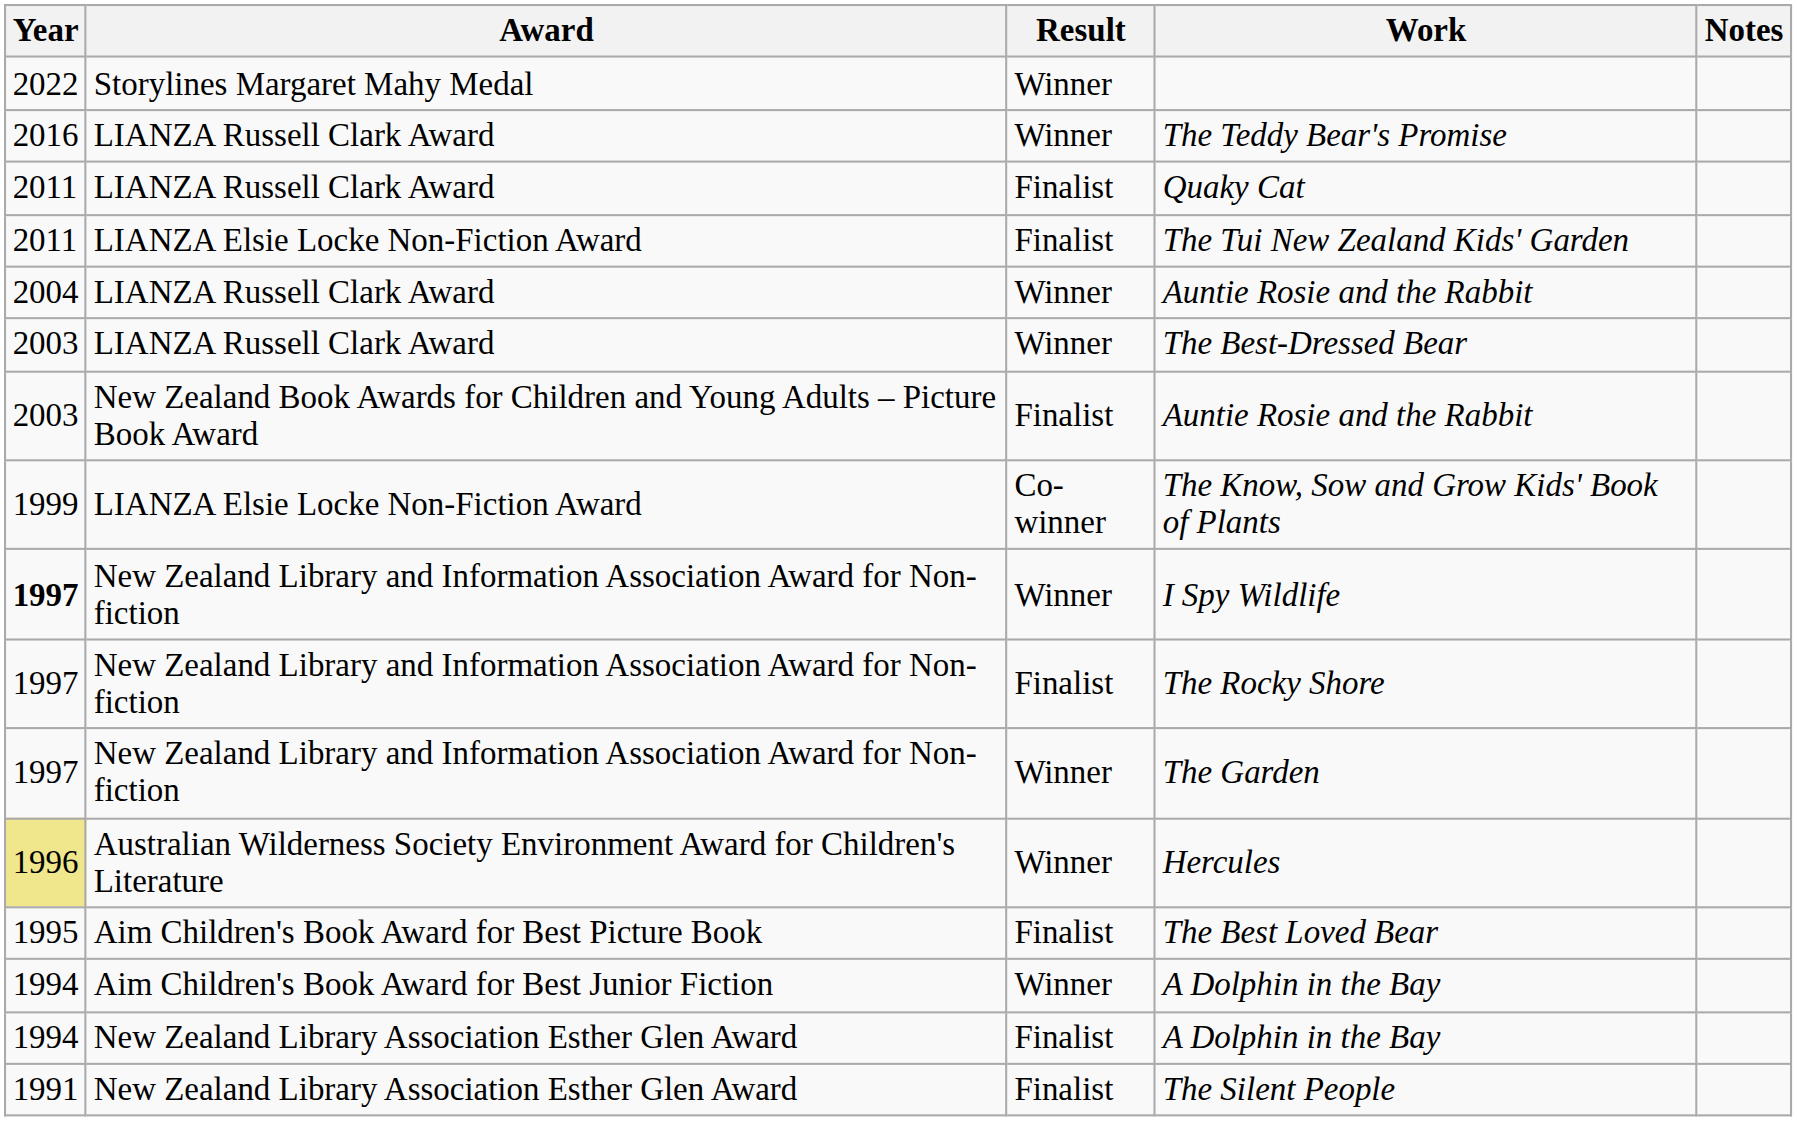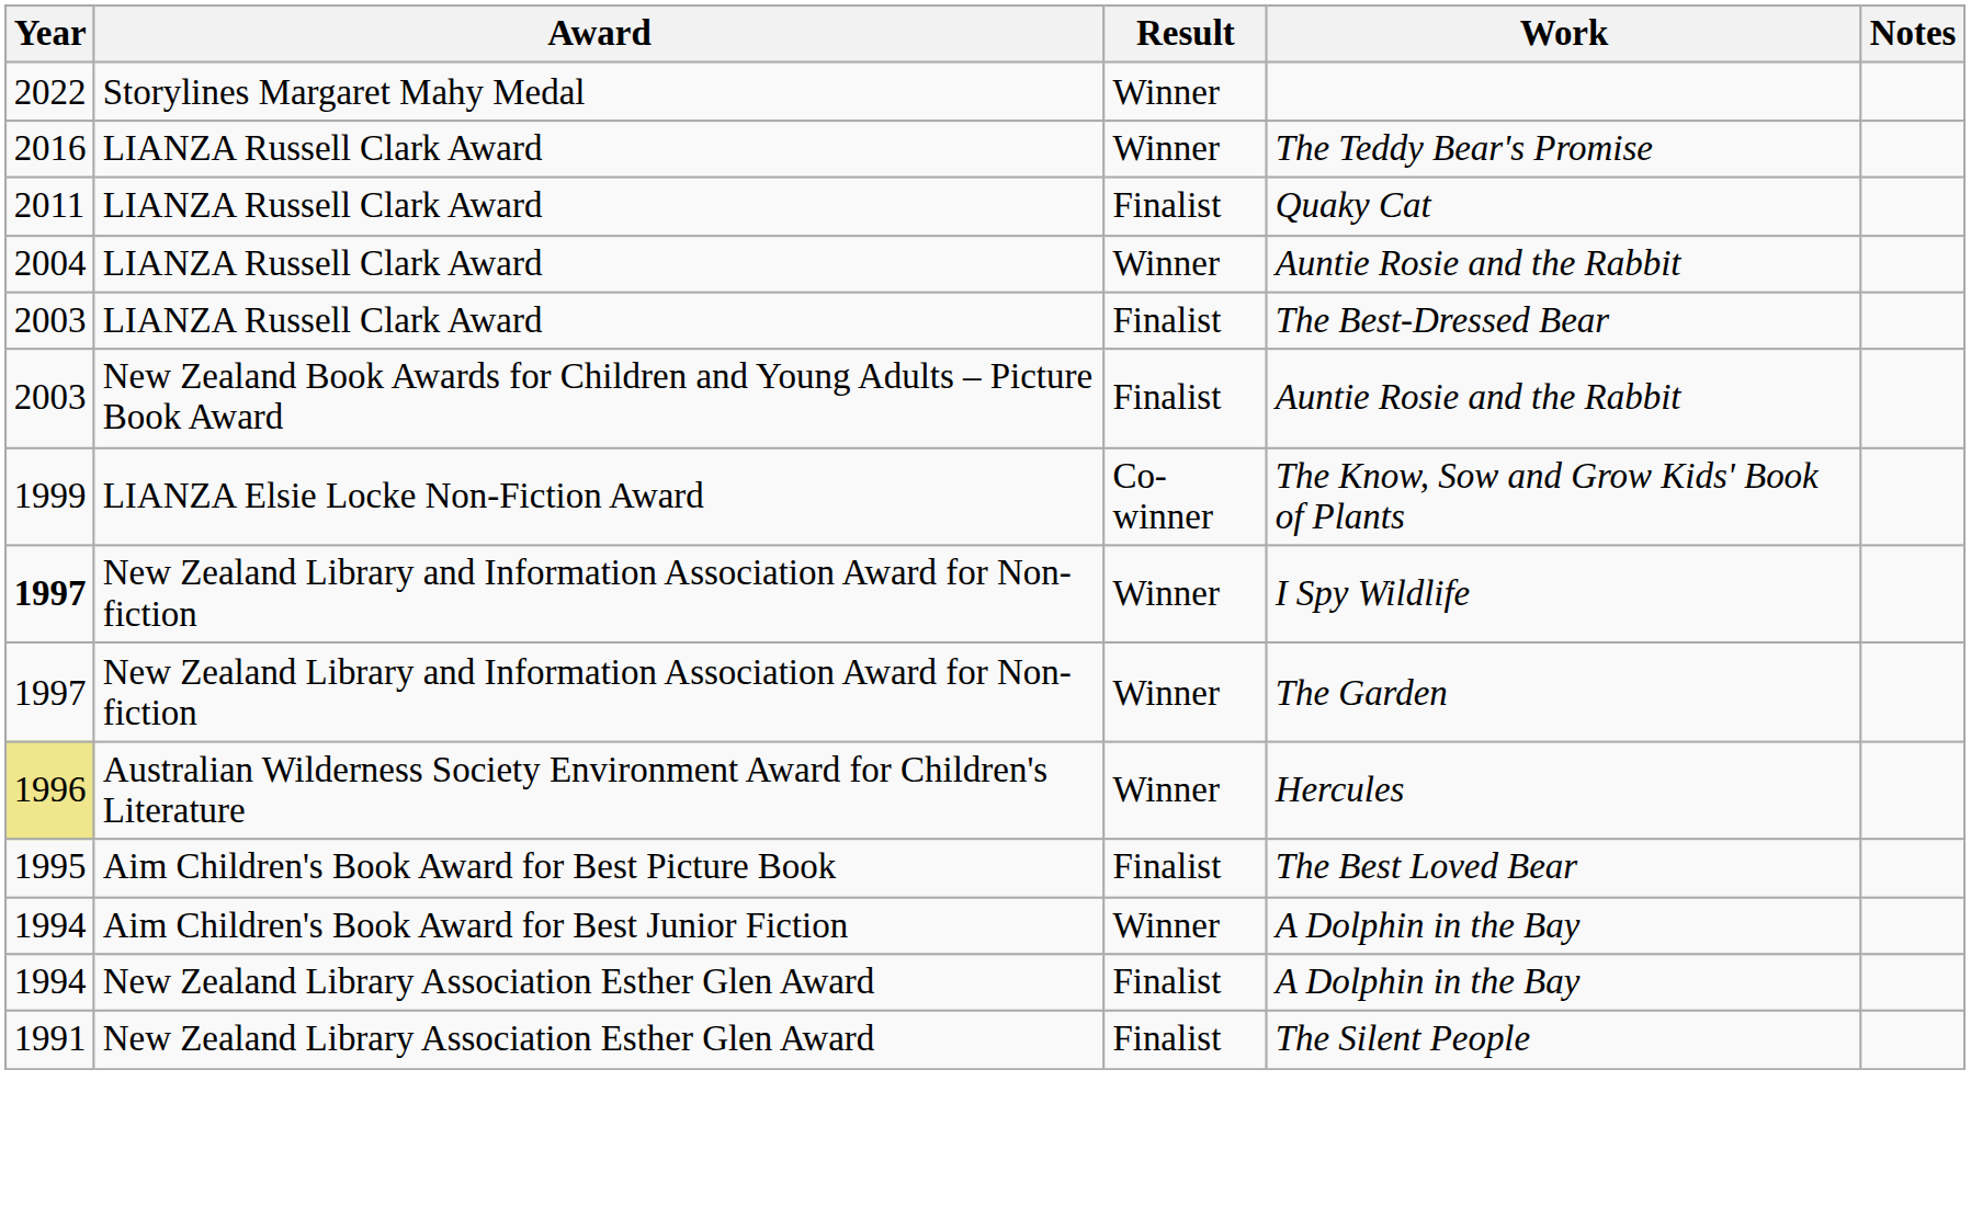- row: 2011 | LIANZA Elsie Locke Non-Fiction Award | Finalist | The Tui New Zealand Kids' Garden
The Best-Dressed Bear | Result: Winner -> Finalist
- row: 1997 | New Zealand Library and Information Association Award for Non-fiction | Finalist | The Rocky Shore
